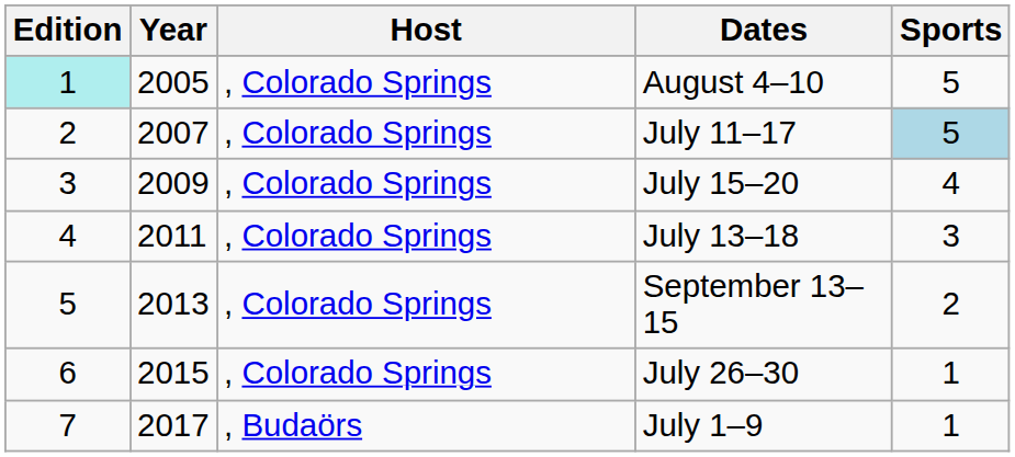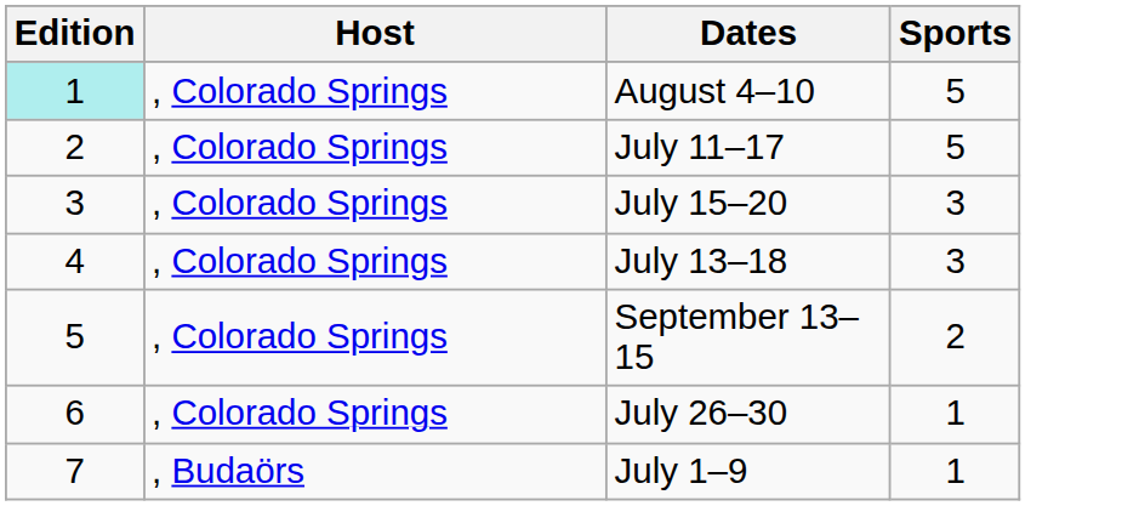- column: Year | 2005 | 2007 | 2009 | 2011 | 2013 | 2015 | 2017
July 11–17 | Sports: lightblue background -> no background
July 15–20 | Sports: 4 -> 3
